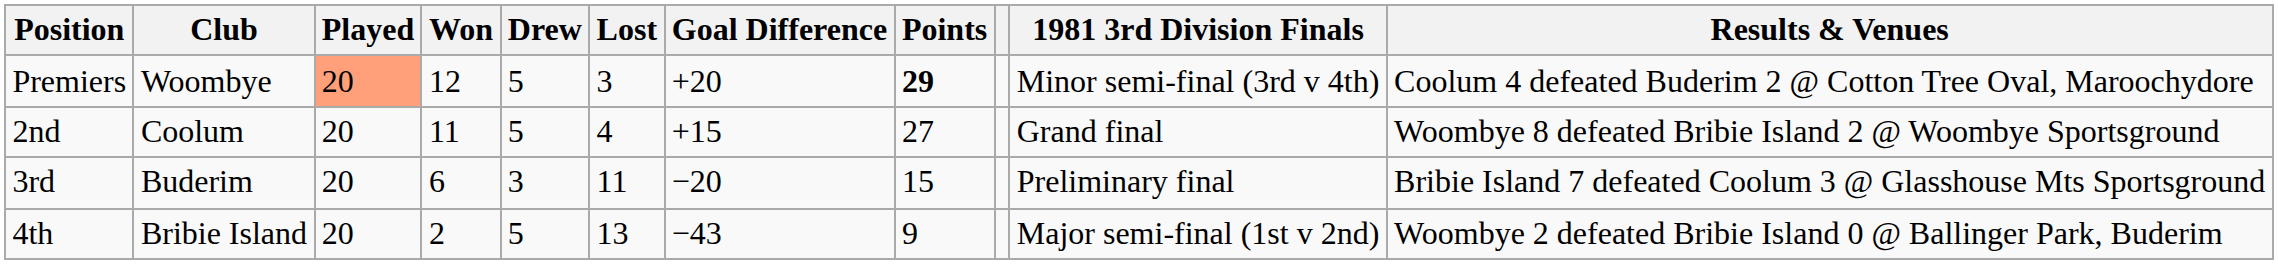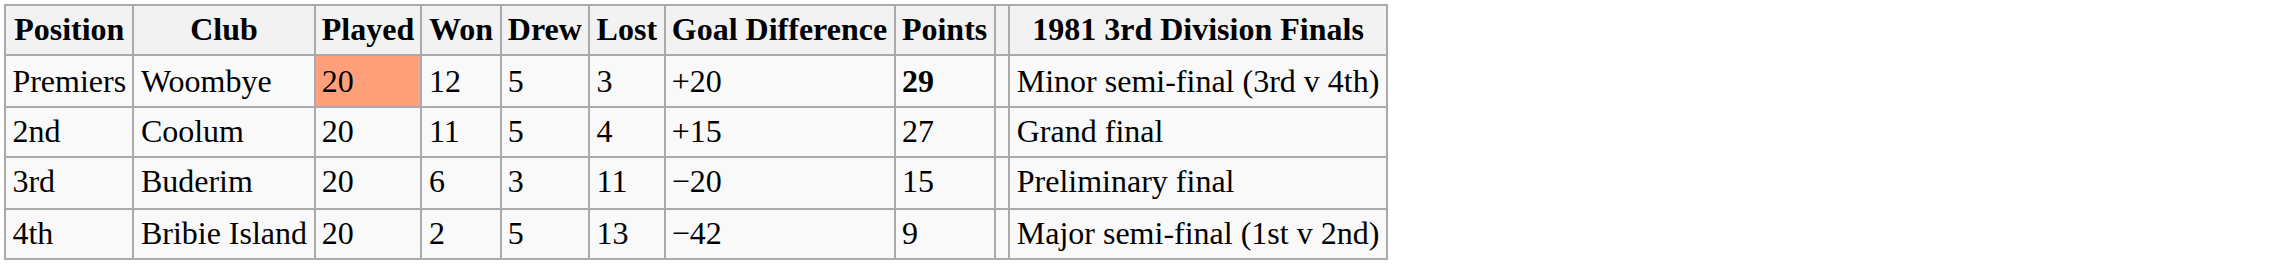- column: Results & Venues | Coolum 4 defeated Buderim 2 @ Cotton Tree Oval, Maroochydore | Woombye 8 defeated Bribie Island 2 @ Woombye Sportsground | Bribie Island 7 defeated Coolum 3 @ Glasshouse Mts Sportsground | Woombye 2 defeated Bribie Island 0 @ Ballinger Park, Buderim
4th | Goal Difference: −43 -> −42
